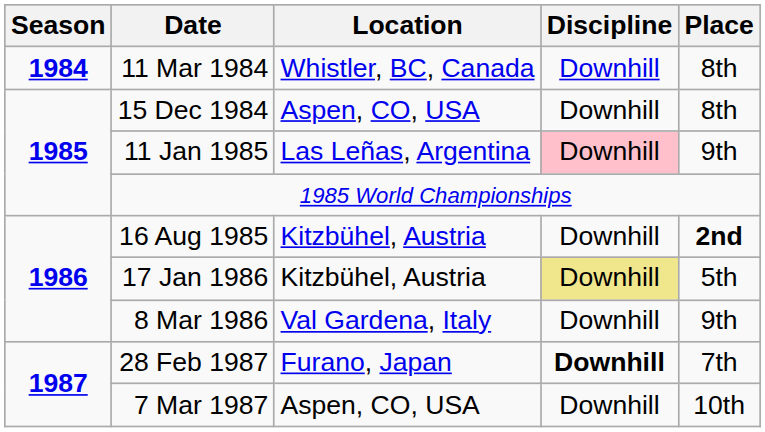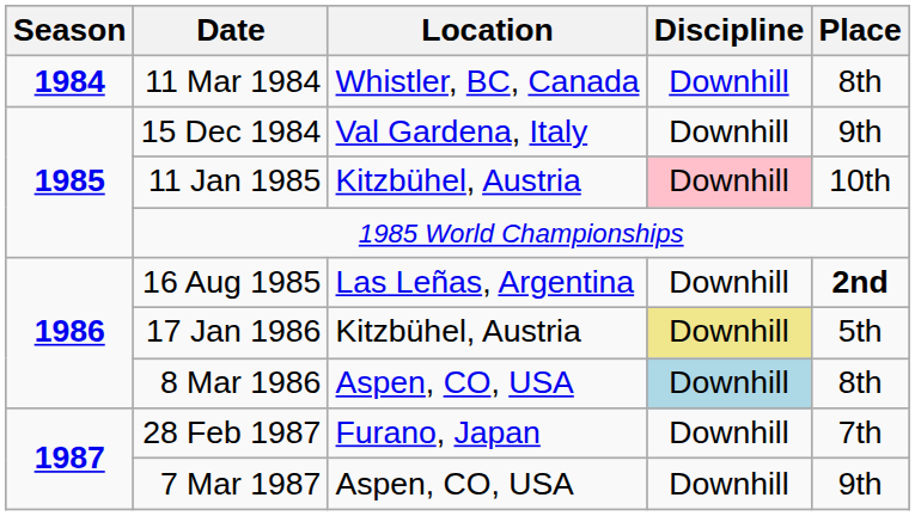15 Dec 1984 | Location: Aspen, CO, USA -> Val Gardena, Italy
15 Dec 1984 | Place: 8th -> 9th
11 Jan 1985 | Location: Las Leñas, Argentina -> Kitzbühel, Austria
11 Jan 1985 | Place: 9th -> 10th
16 Aug 1985 | Location: Kitzbühel, Austria -> Las Leñas, Argentina
8 Mar 1986 | Location: Val Gardena, Italy -> Aspen, CO, USA
8 Mar 1986 | Discipline: no background -> lightblue background
8 Mar 1986 | Place: 9th -> 8th
28 Feb 1987 | Discipline: bold -> normal
7 Mar 1987 | Place: 10th -> 9th
